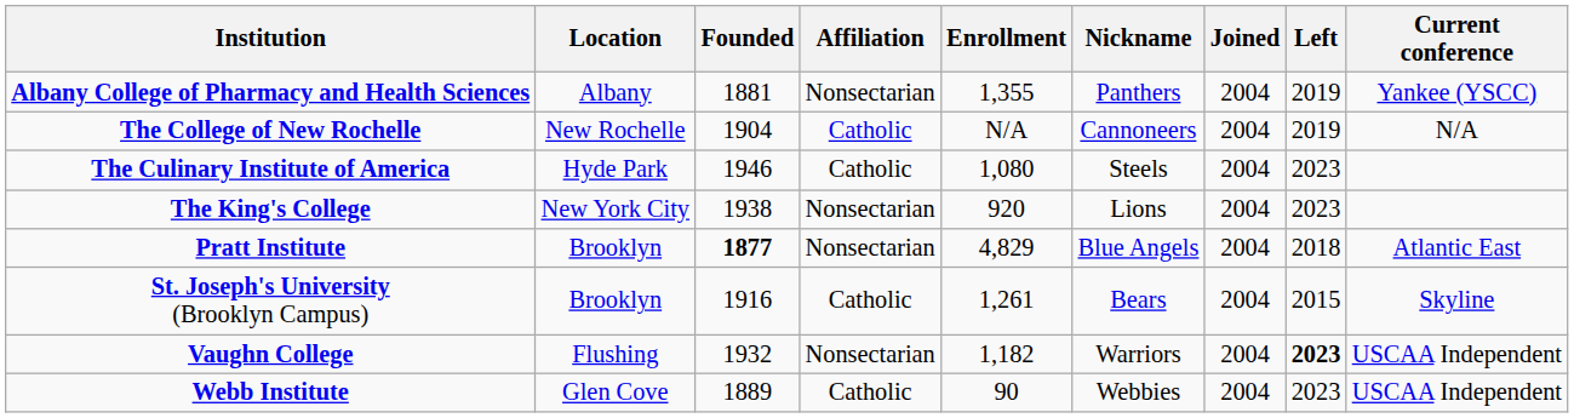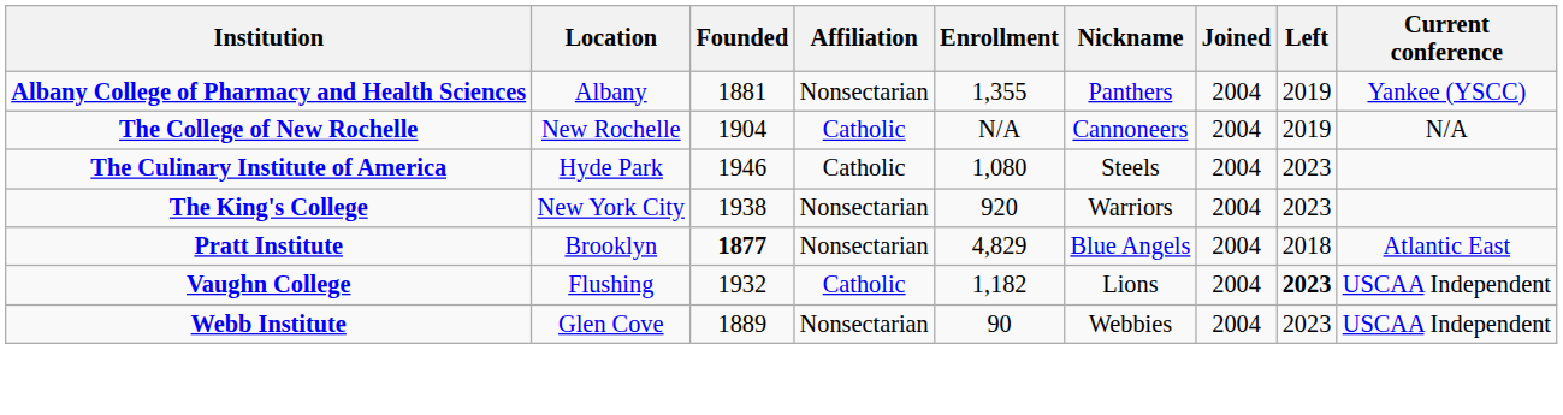The King's College | Nickname: Lions -> Warriors
- row: St. Joseph's University (Brooklyn Campus) | Brooklyn | 1916 | Catholic | 1,261 | Bears | 2004 | 2015 | Skyline
Vaughn College | Affiliation: Nonsectarian -> Catholic
Vaughn College | Nickname: Warriors -> Lions
Webb Institute | Affiliation: Catholic -> Nonsectarian
